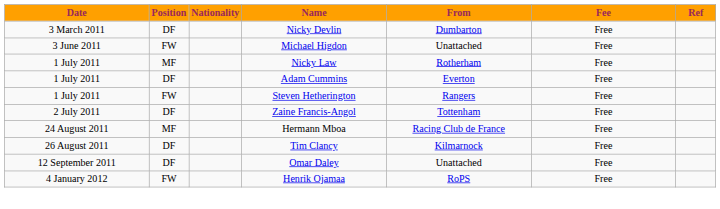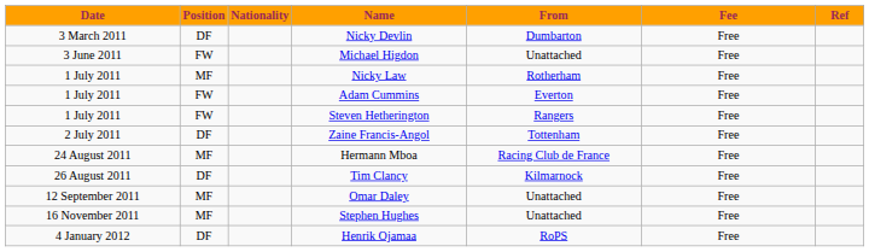Adam Cummins | Position: DF -> FW
Omar Daley | Position: DF -> MF
+ row: 16 November 2011 | MF | Stephen Hughes | Unattached | Free
Henrik Ojamaa | Position: FW -> DF
